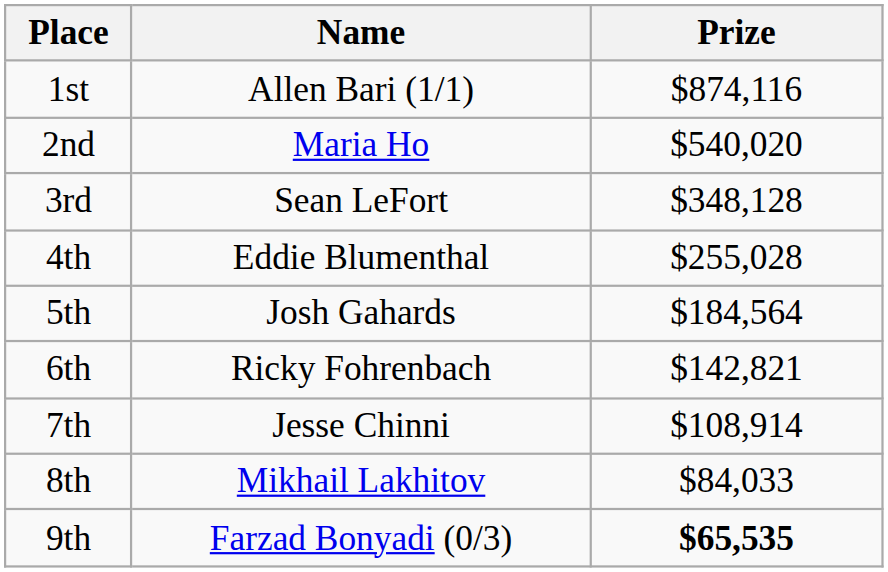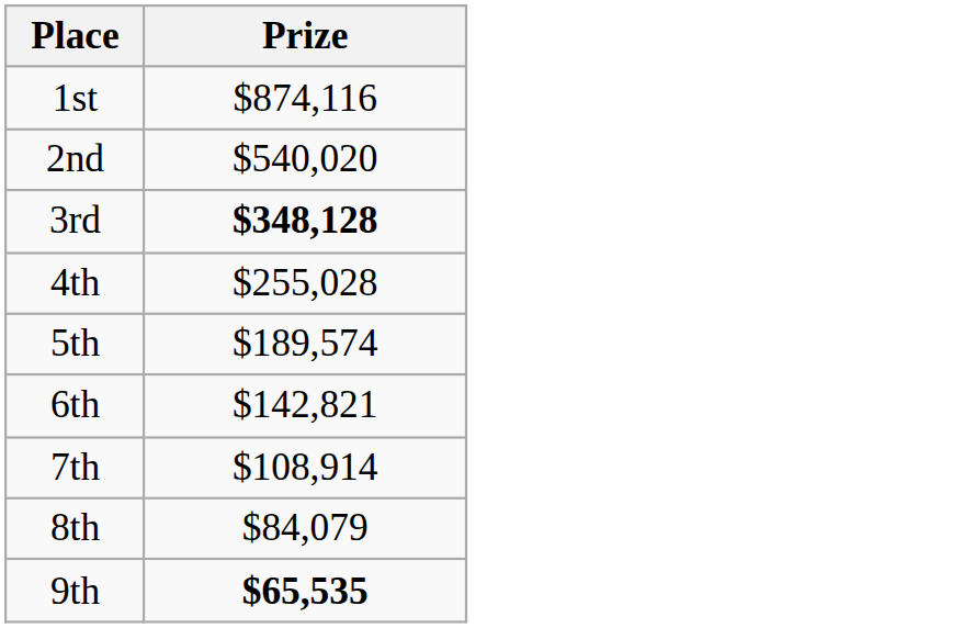- column: Name | Allen Bari (1/1) | Maria Ho | Sean LeFort | Eddie Blumenthal | Josh Gahards | Ricky Fohrenbach | Jesse Chinni | Mikhail Lakhitov | Farzad Bonyadi (0/3)
3rd | Prize: normal -> bold
5th | Prize: $184,564 -> $189,574
8th | Prize: $84,033 -> $84,079
